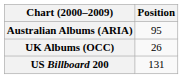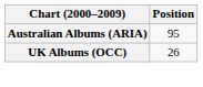- row: US Billboard 200 | 131
